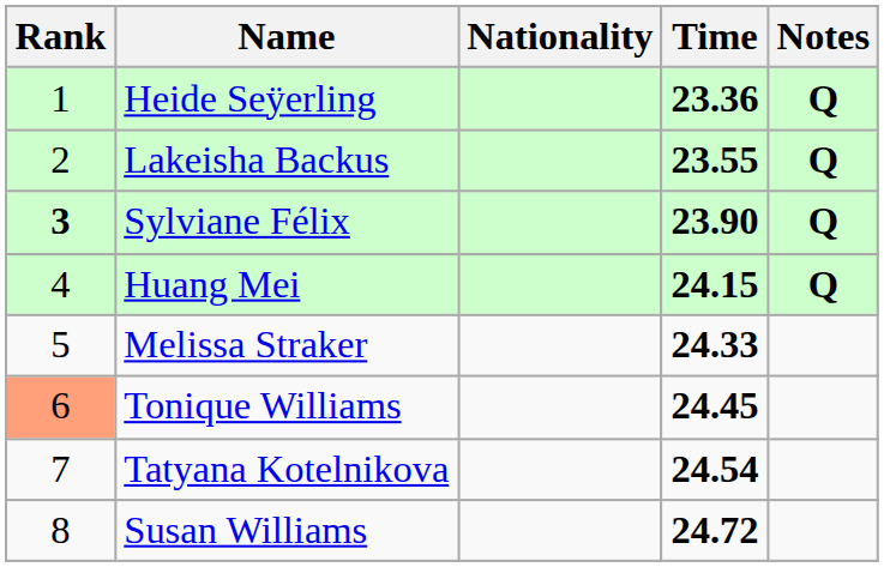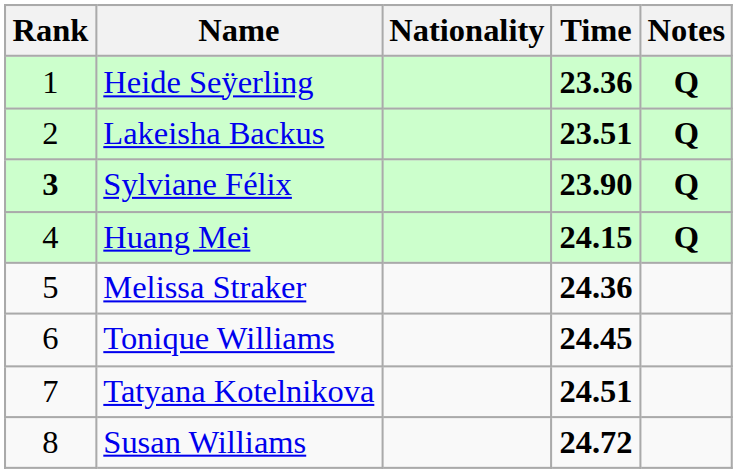Lakeisha Backus | Time: 23.55 -> 23.51
Melissa Straker | Time: 24.33 -> 24.36
Tonique Williams | Rank: lightsalmon background -> no background
Tatyana Kotelnikova | Time: 24.54 -> 24.51
